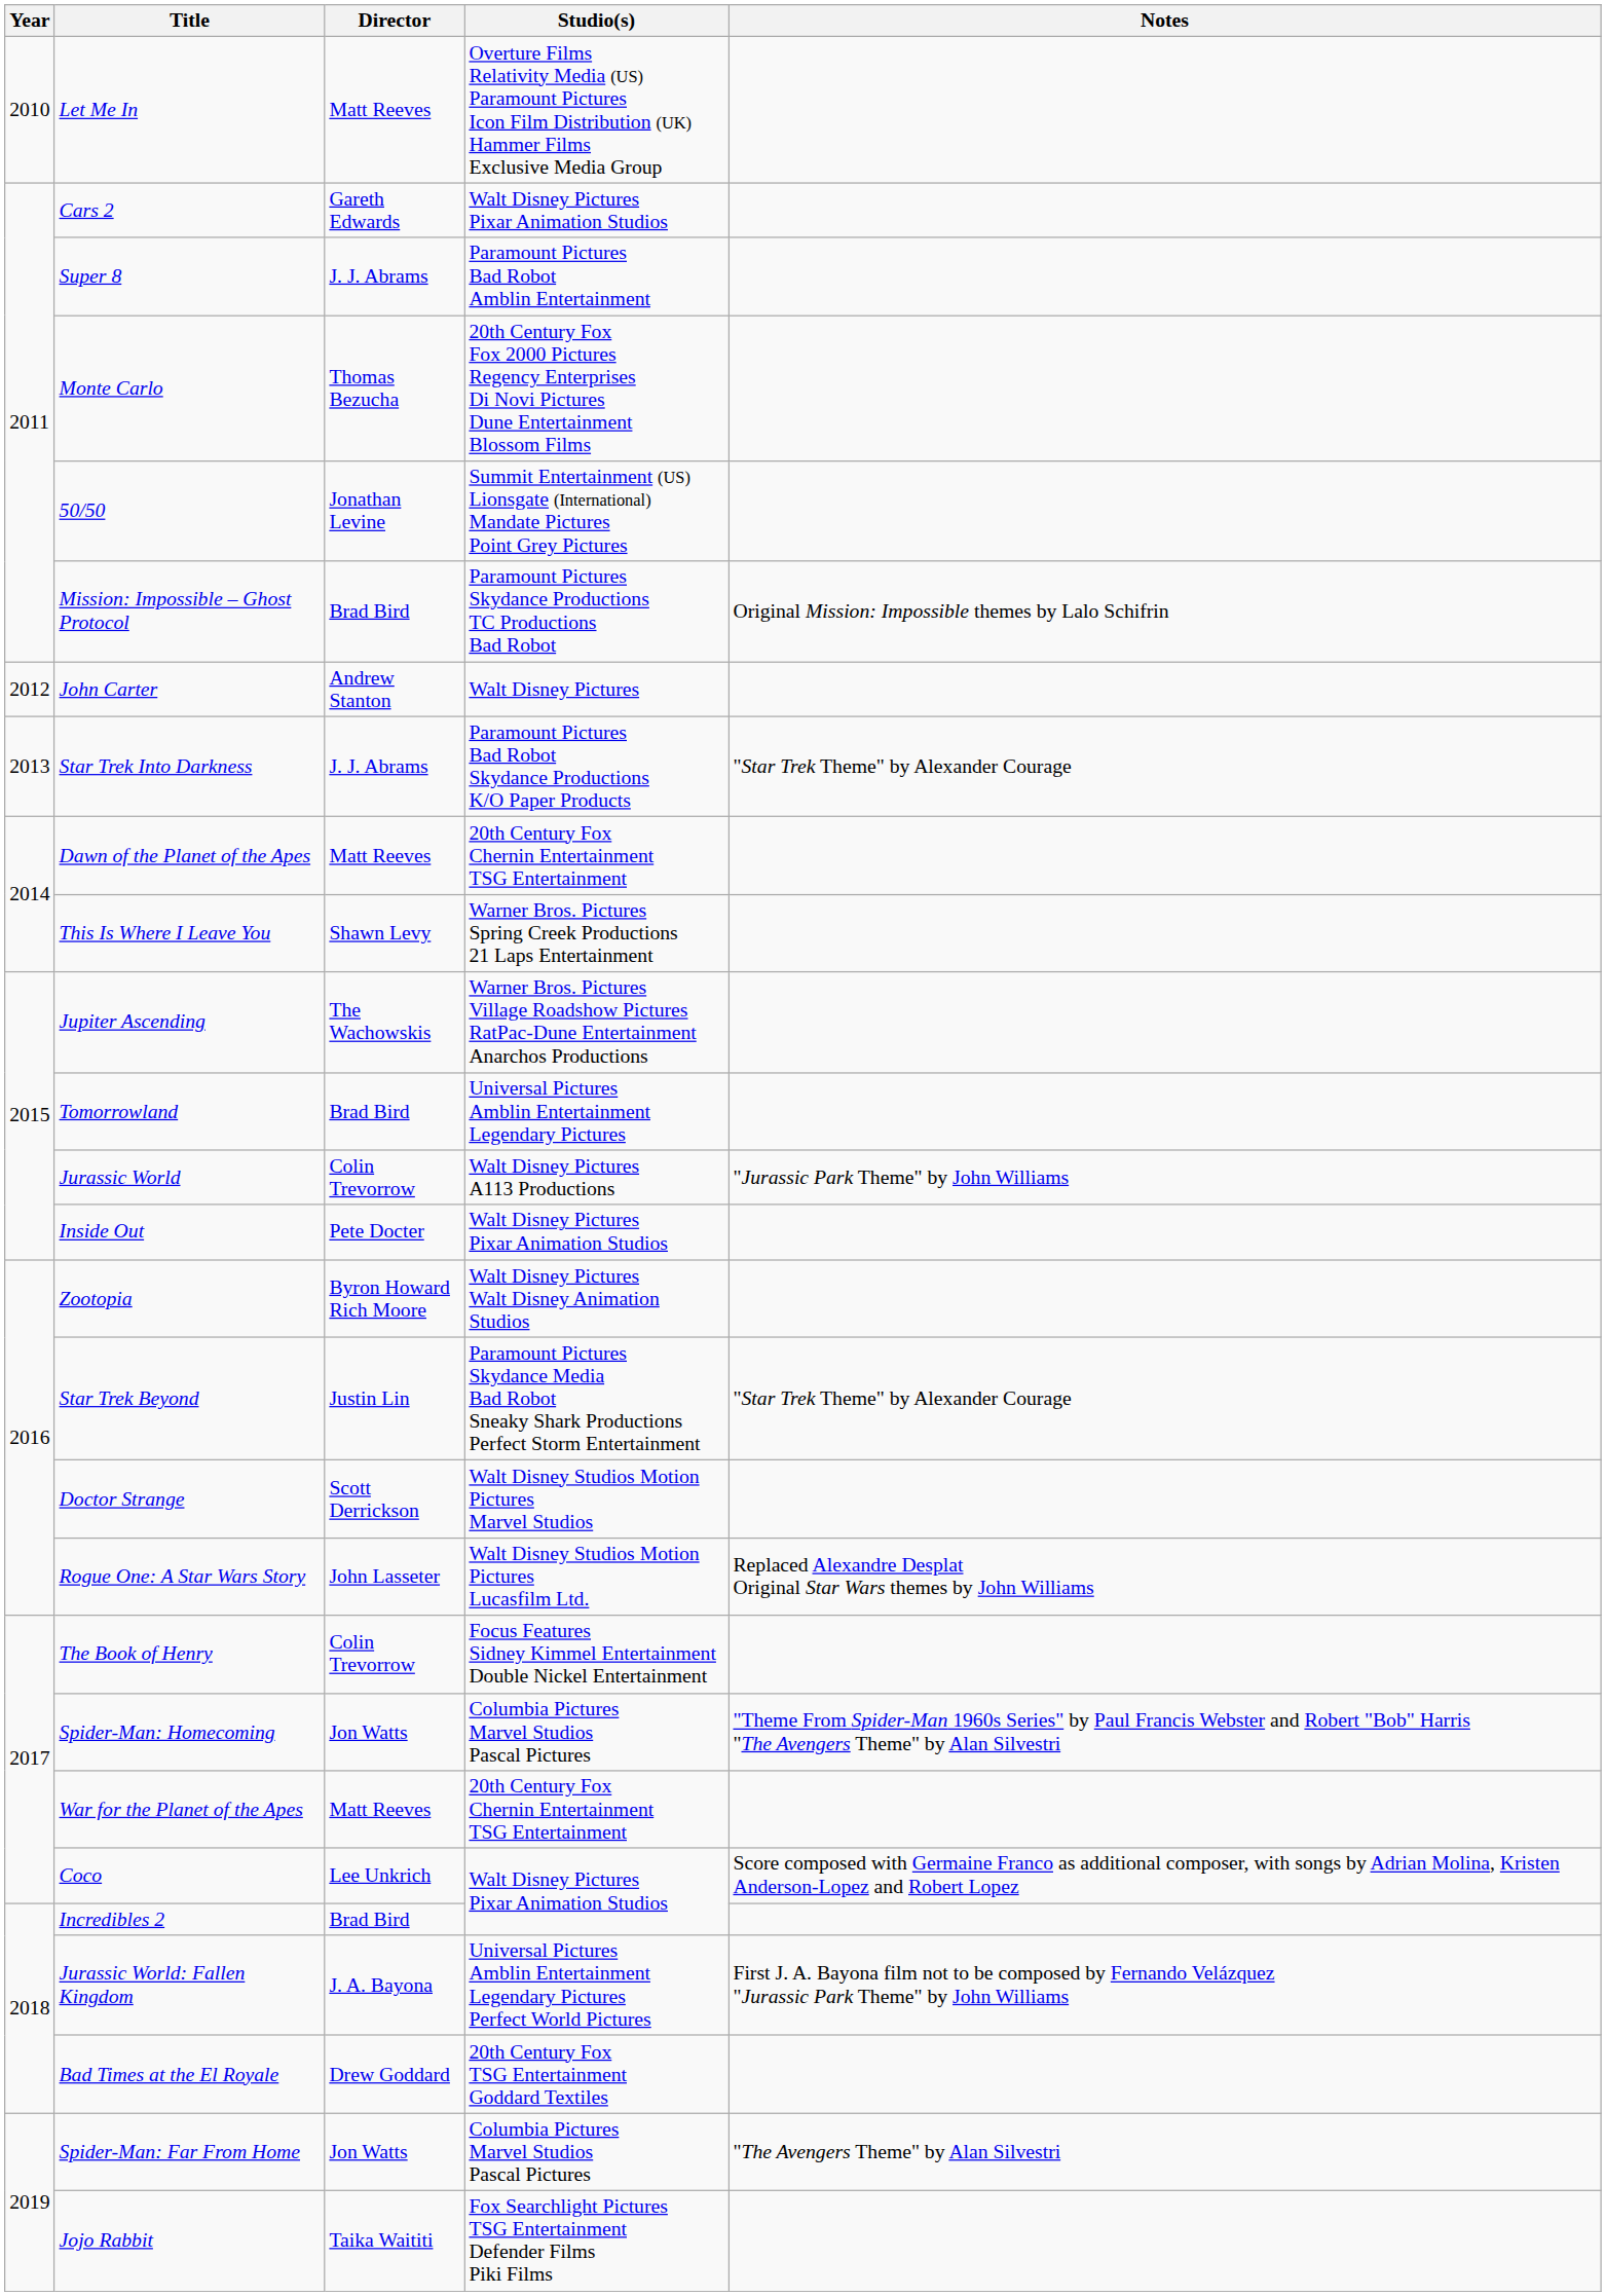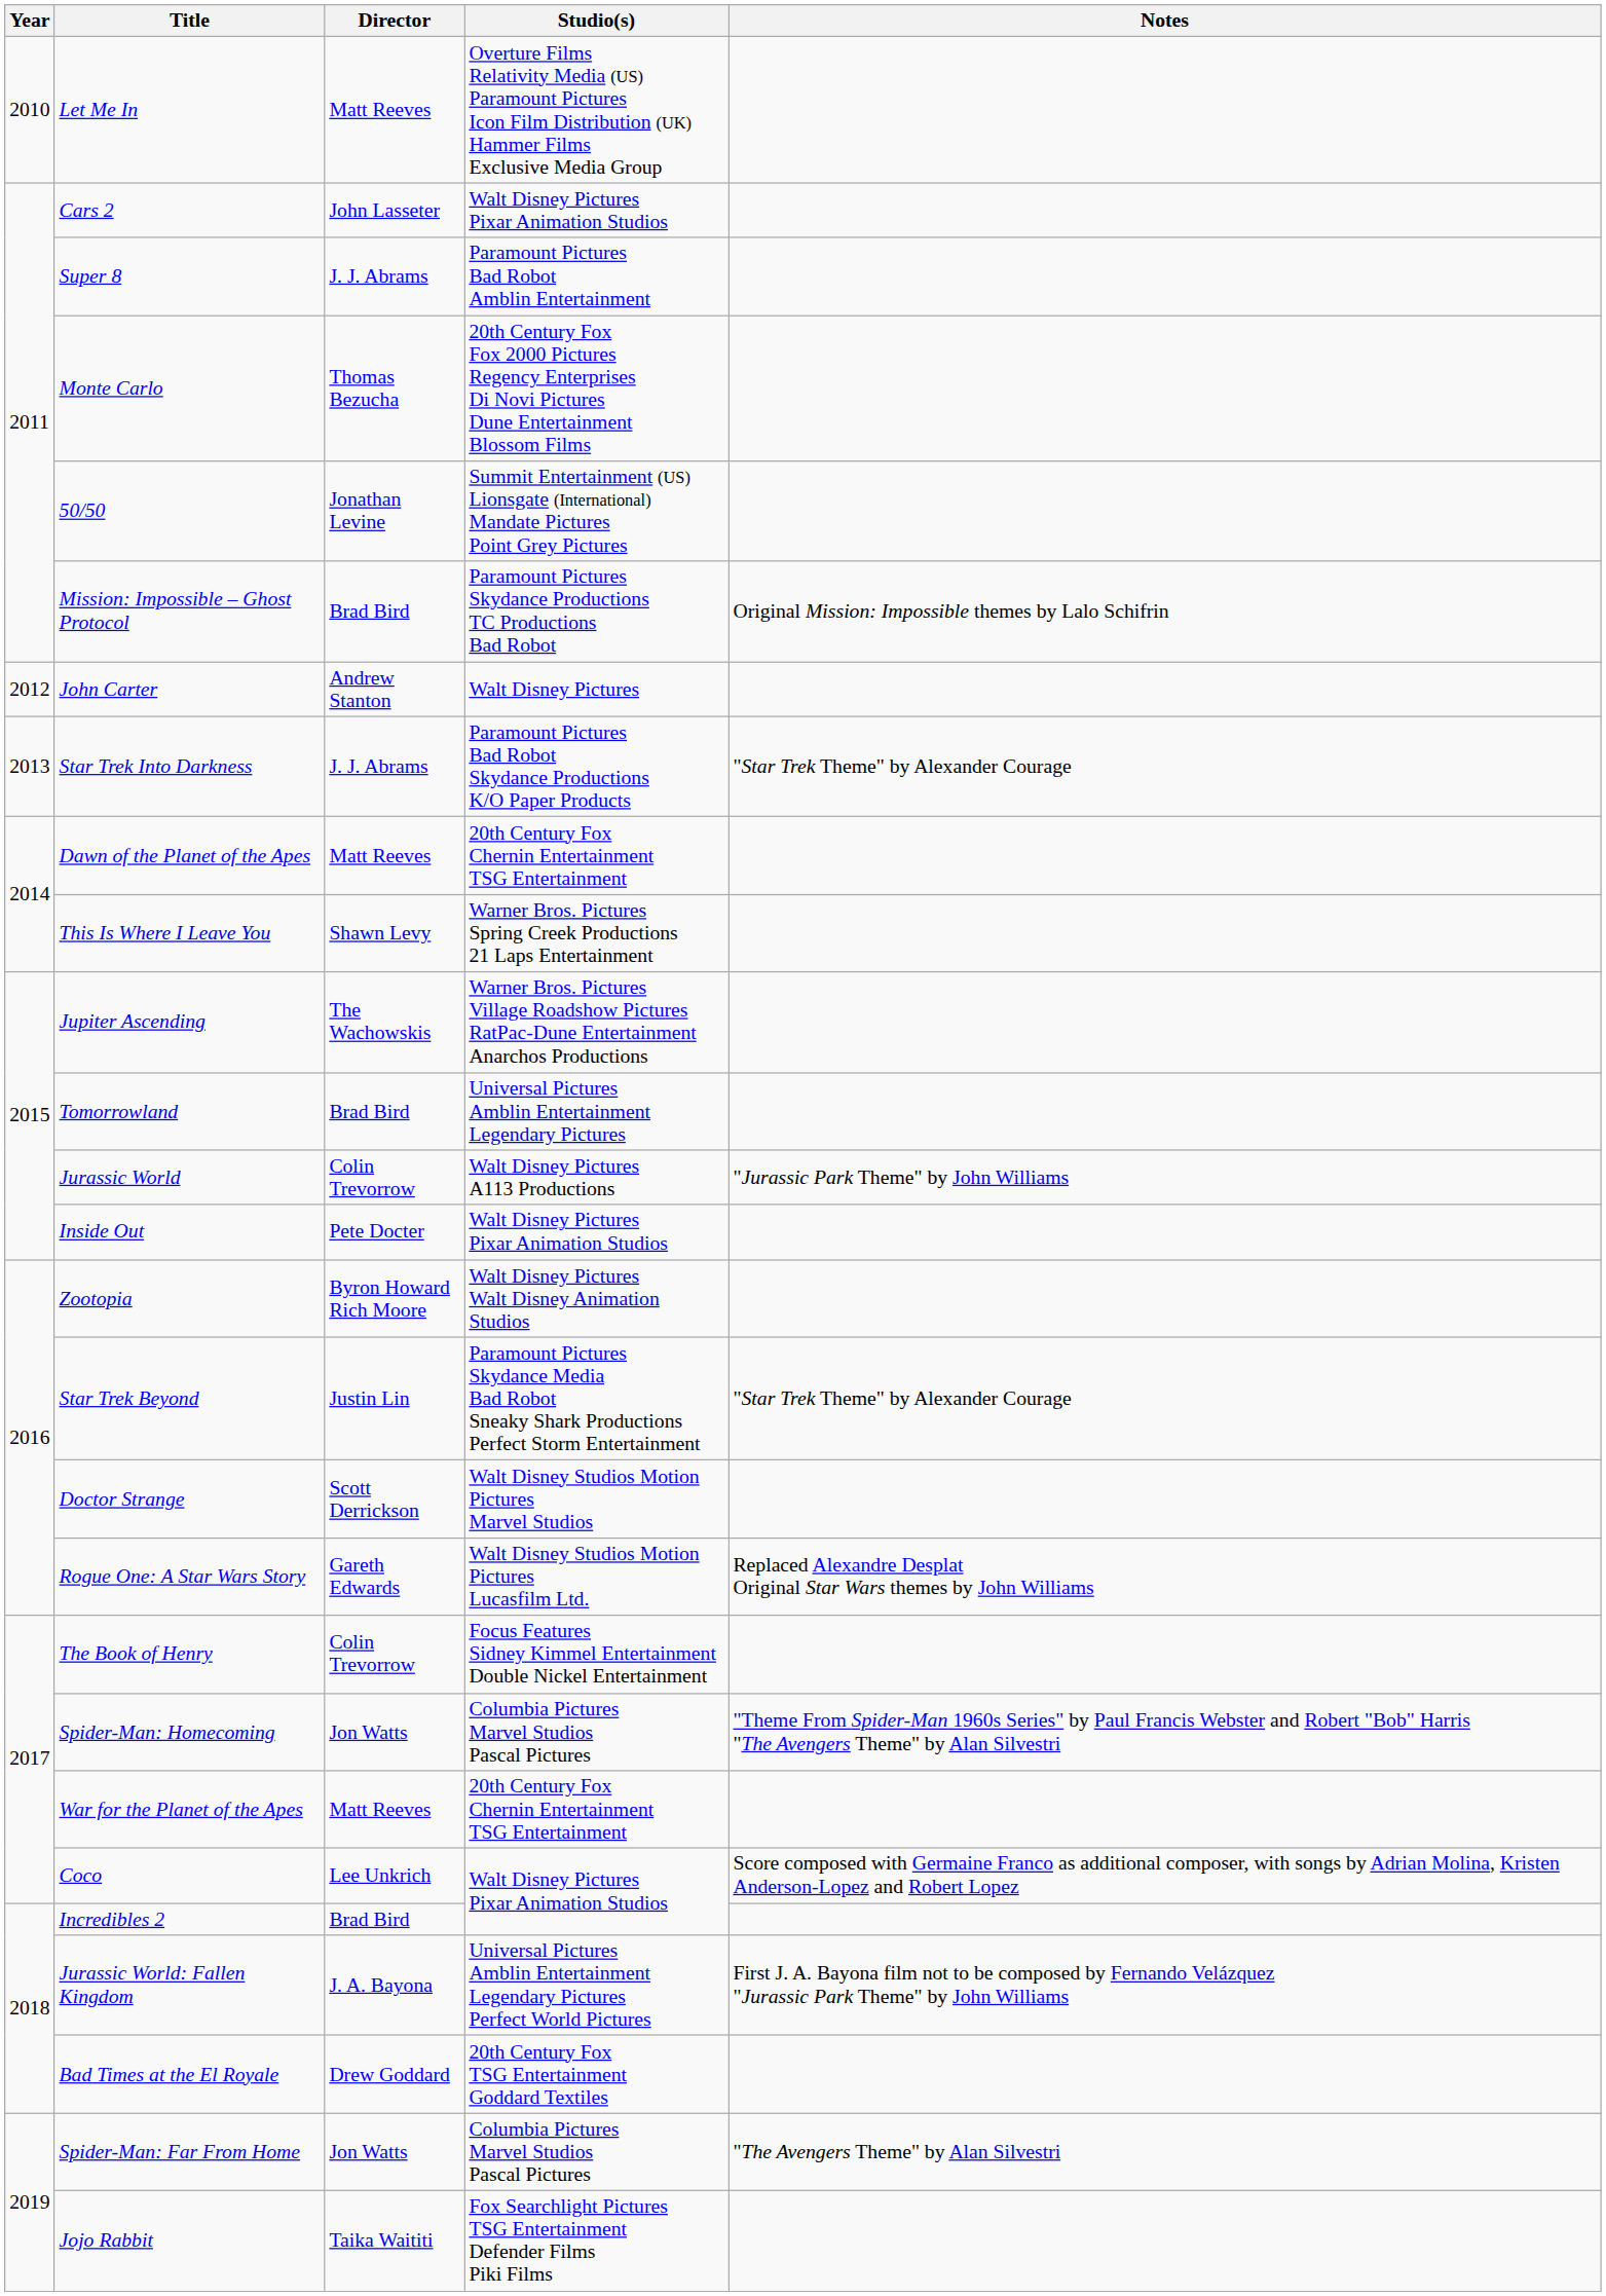Cars 2 | Director: Gareth Edwards -> John Lasseter
Rogue One: A Star Wars Story | Director: John Lasseter -> Gareth Edwards
